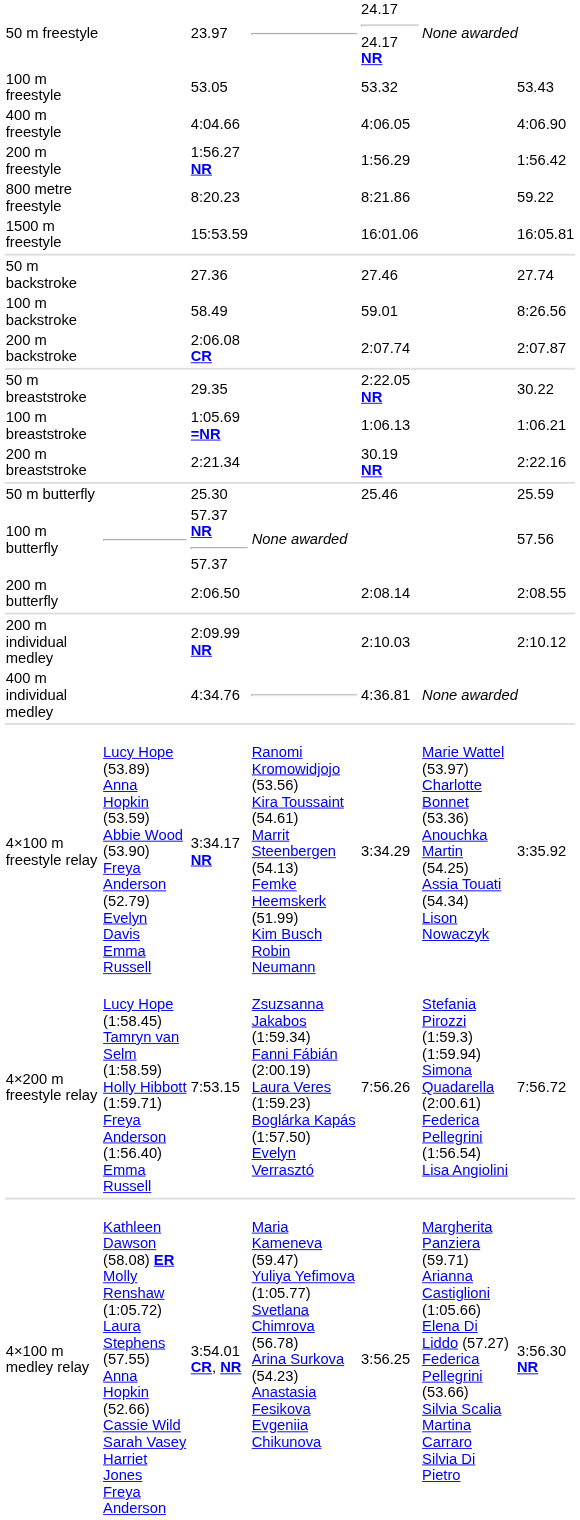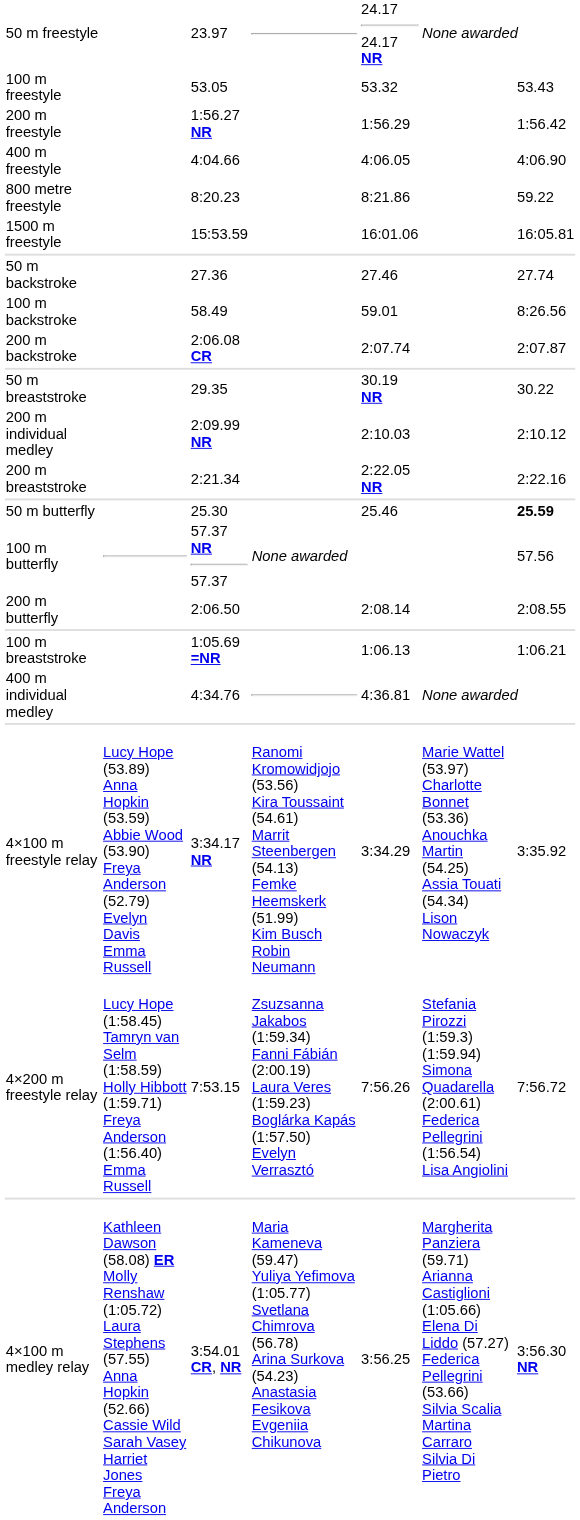rows swapped: 200 m freestyle <-> 400 m freestyle
50 m breaststroke | column 5: 2:22.05 NR -> 30.19 NR
rows swapped: 100 m breaststroke <-> 200 m individual medley
200 m breaststroke | column 5: 30.19 NR -> 2:22.05 NR
50 m butterfly | column 7: normal -> bold
